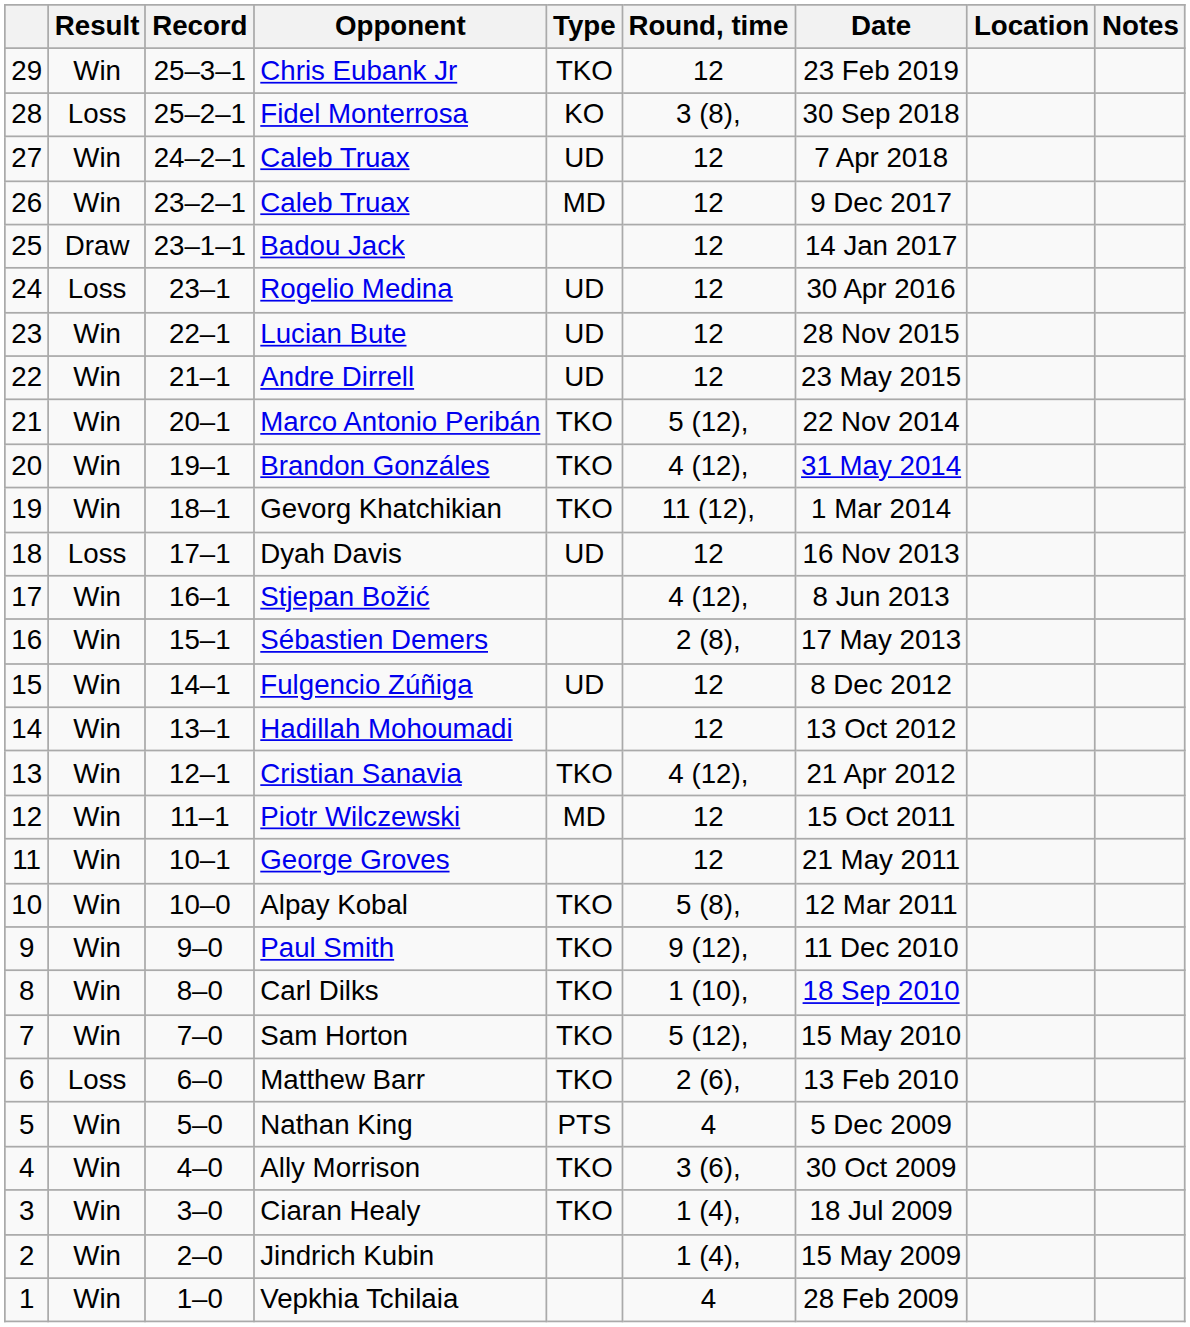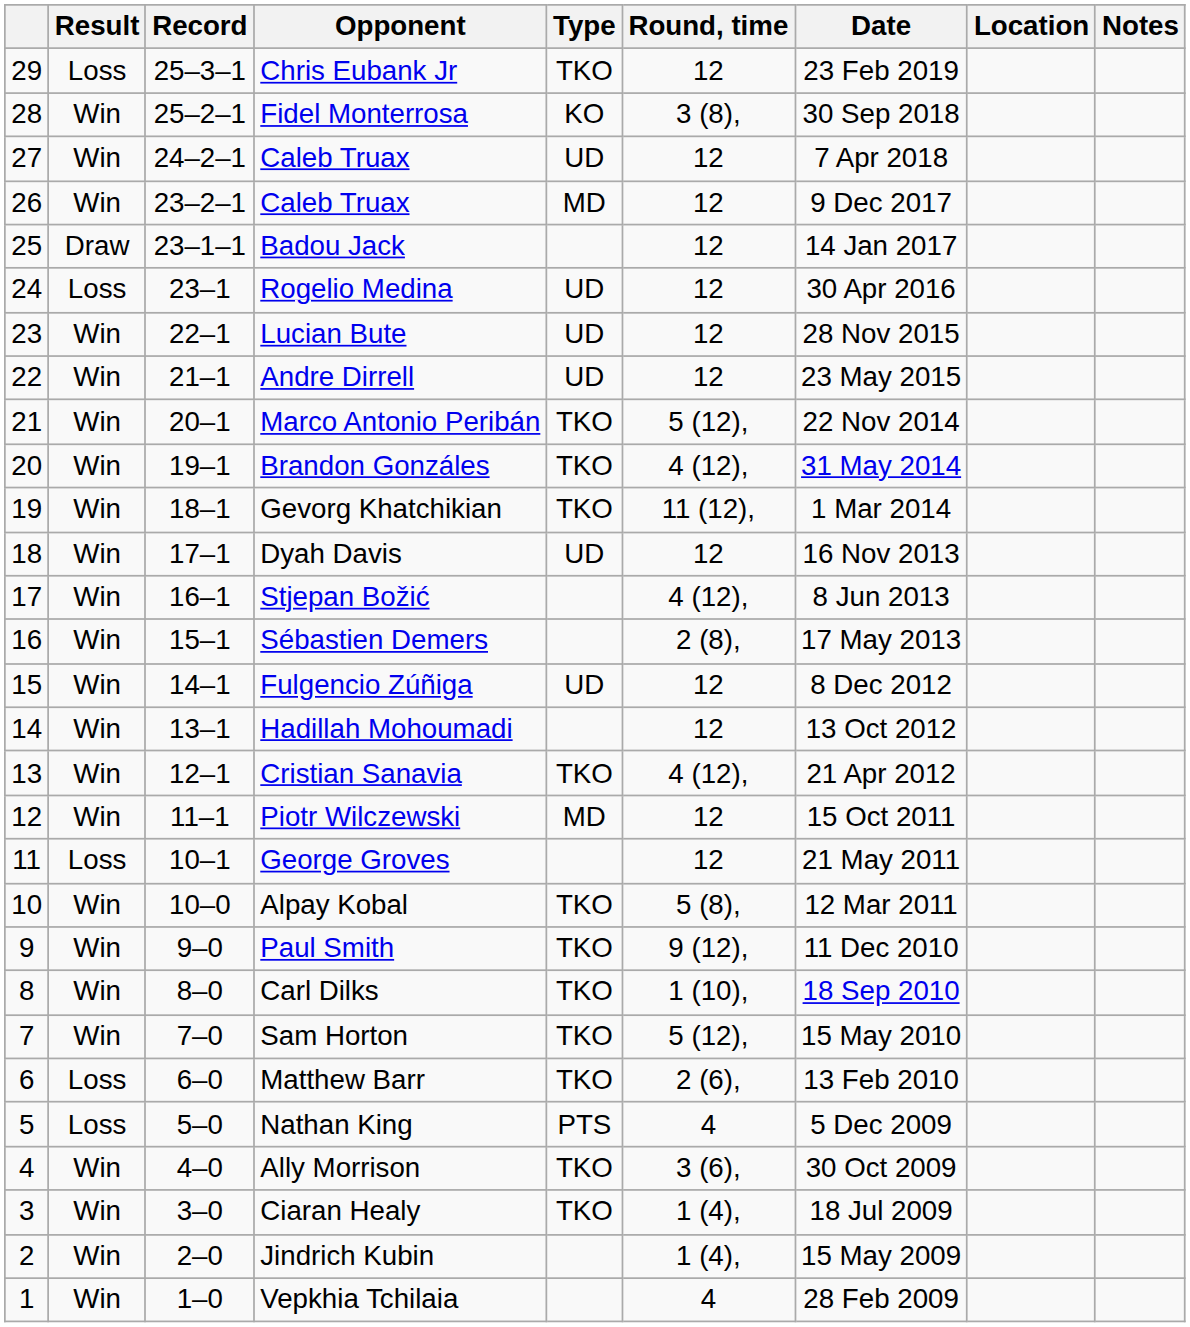Chris Eubank Jr | Result: Win -> Loss
Fidel Monterrosa | Result: Loss -> Win
Dyah Davis | Result: Loss -> Win
George Groves | Result: Win -> Loss
Nathan King | Result: Win -> Loss
